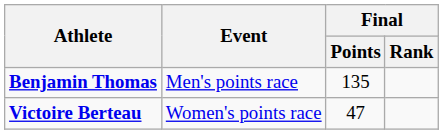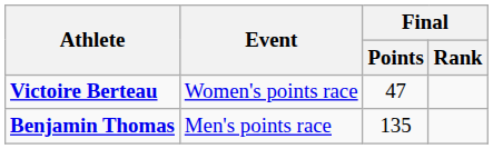rows swapped: Benjamin Thomas <-> Victoire Berteau
